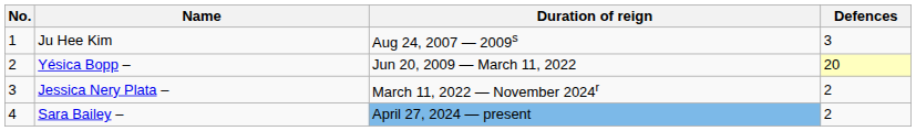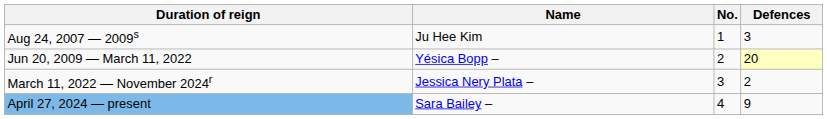columns swapped: No. <-> Duration of reign
Sara Bailey – | Defences: 2 -> 9
